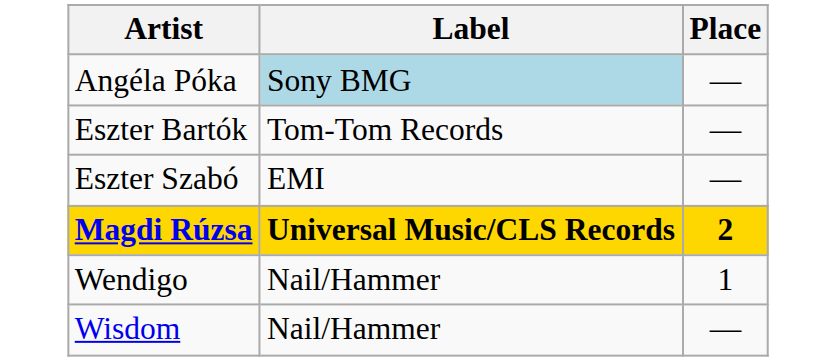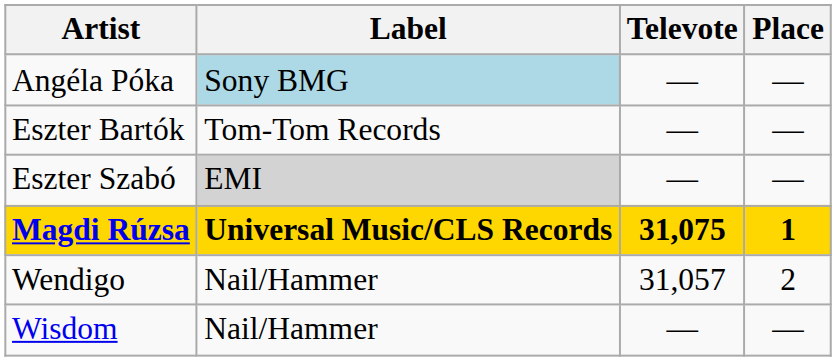+ column: Televote | — | — | — | 31,075 | 31,057 | —
Eszter Szabó | Label: no background -> lightgrey background
Magdi Rúzsa | Place: 2 -> 1
Wendigo | Place: 1 -> 2
